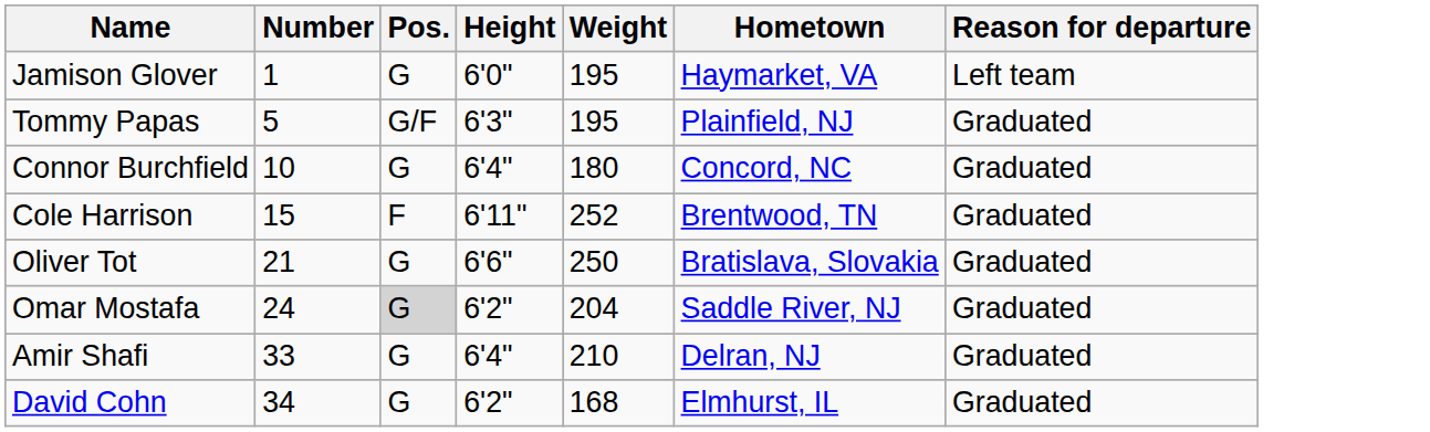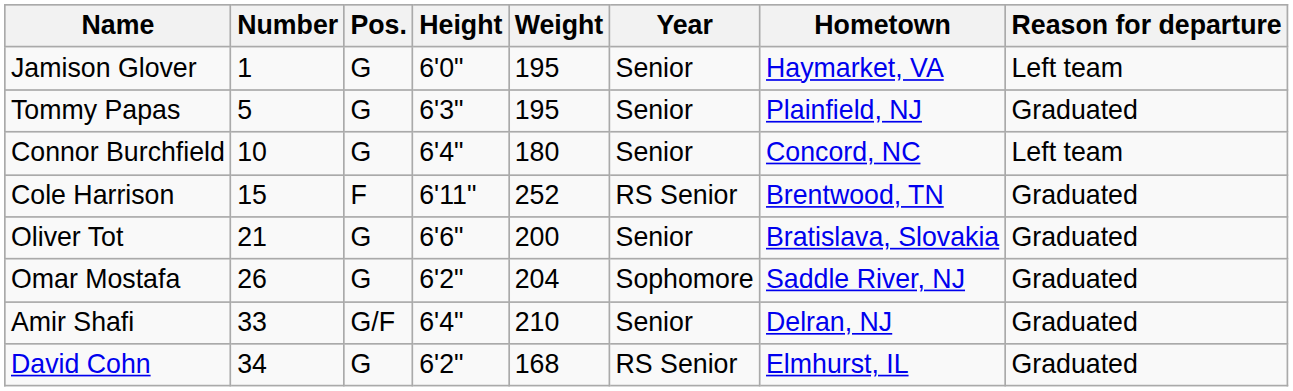+ column: Year | Senior | Senior | Senior | RS Senior | Senior | Sophomore | Senior | RS Senior
Tommy Papas | Pos.: G/F -> G
Connor Burchfield | Reason for departure: Graduated -> Left team
Oliver Tot | Weight: 250 -> 200
Omar Mostafa | Number: 24 -> 26
Omar Mostafa | Pos.: lightgrey background -> no background
Amir Shafi | Pos.: G -> G/F
